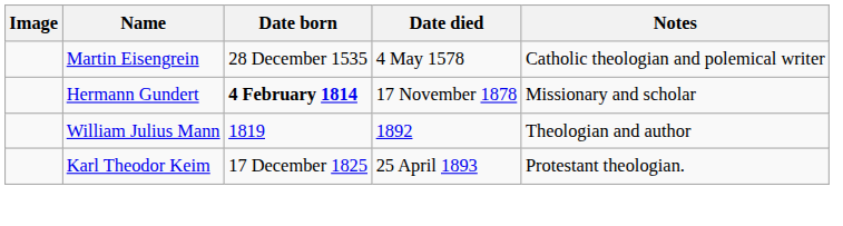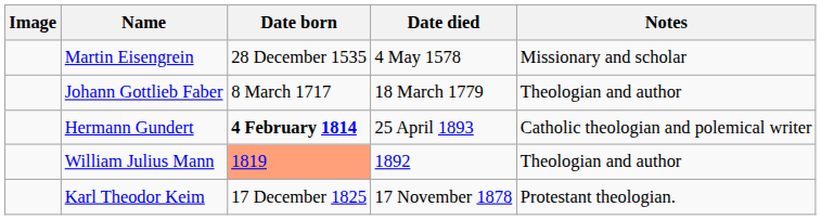Martin Eisengrein | Notes: Catholic theologian and polemical writer -> Missionary and scholar
+ row: Johann Gottlieb Faber | 8 March 1717 | 18 March 1779 | Theologian and author
Hermann Gundert | Date died: 17 November 1878 -> 25 April 1893
Hermann Gundert | Notes: Missionary and scholar -> Catholic theologian and polemical writer
William Julius Mann | Date born: no background -> lightsalmon background
Karl Theodor Keim | Date died: 25 April 1893 -> 17 November 1878
